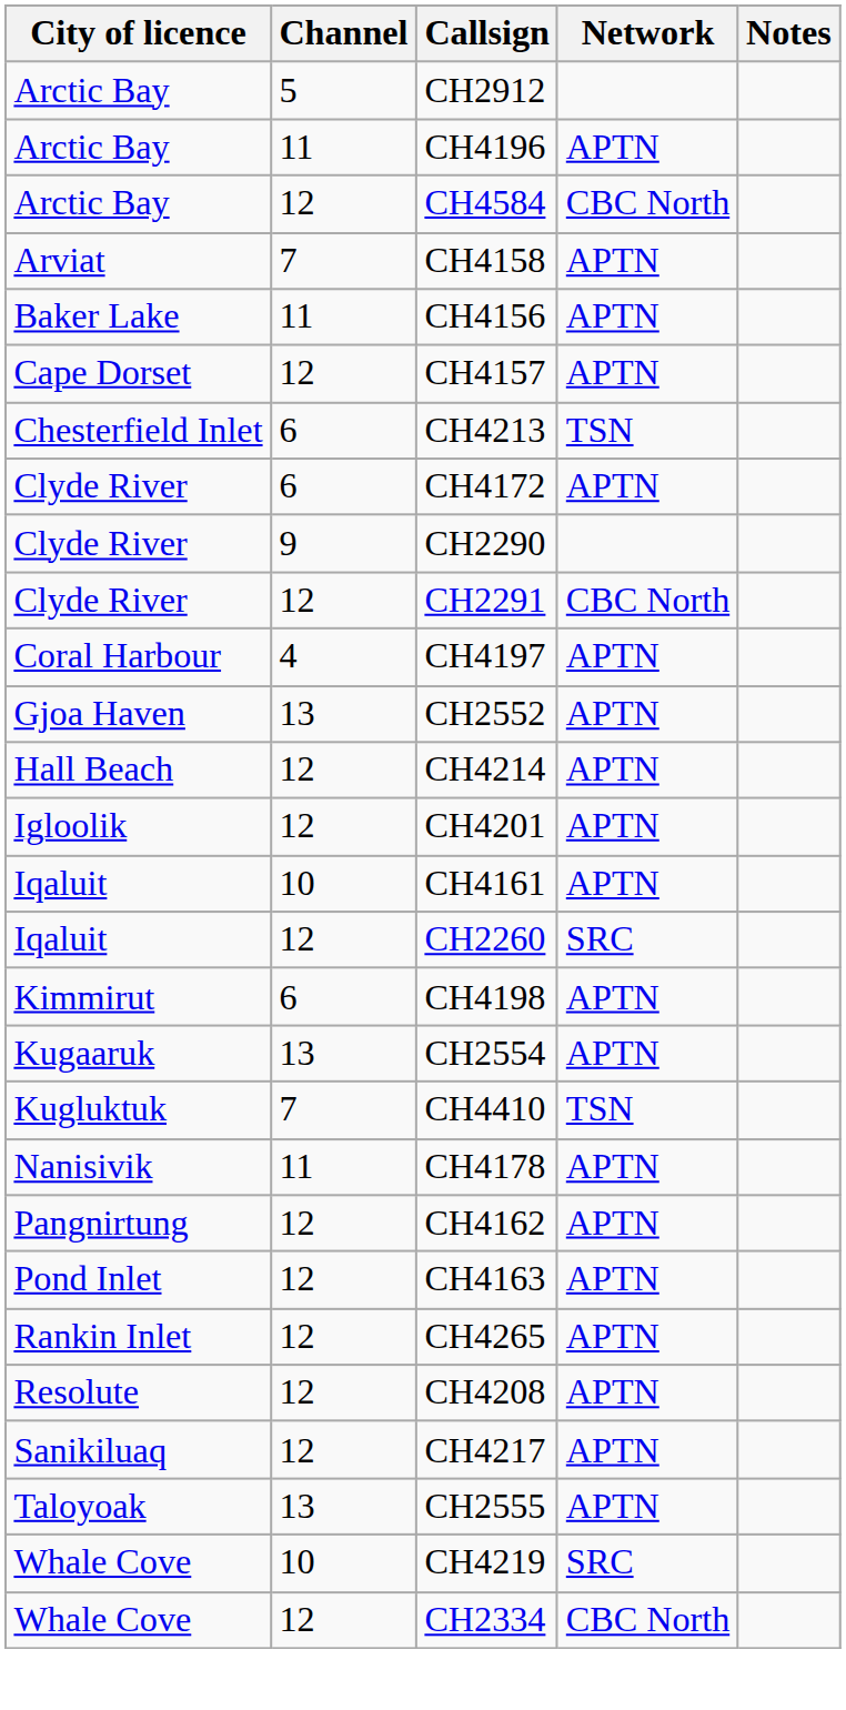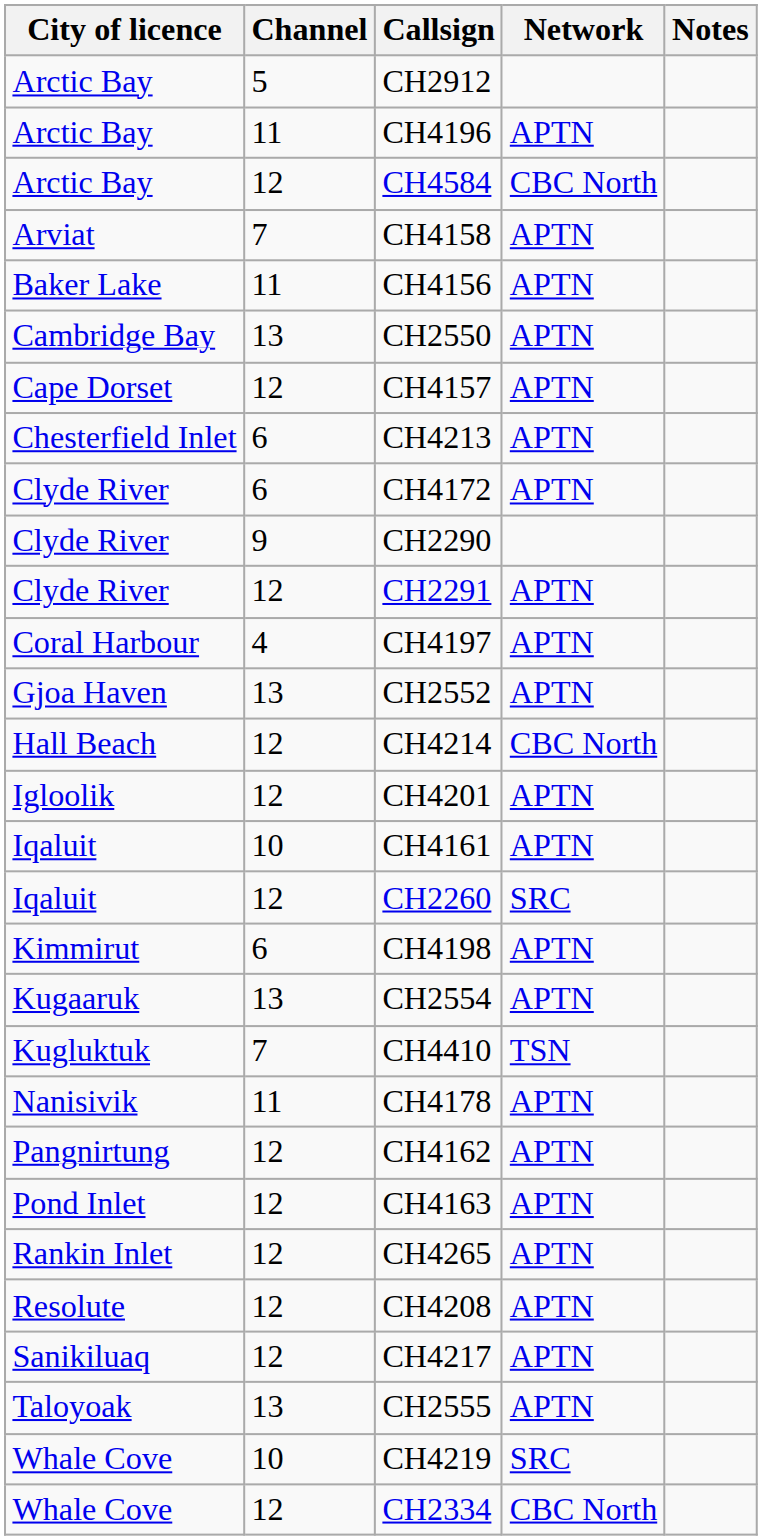+ row: Cambridge Bay | 13 | CH2550 | APTN
CH4213 | Network: TSN -> APTN
CH2291 | Network: CBC North -> APTN
CH4214 | Network: APTN -> CBC North
